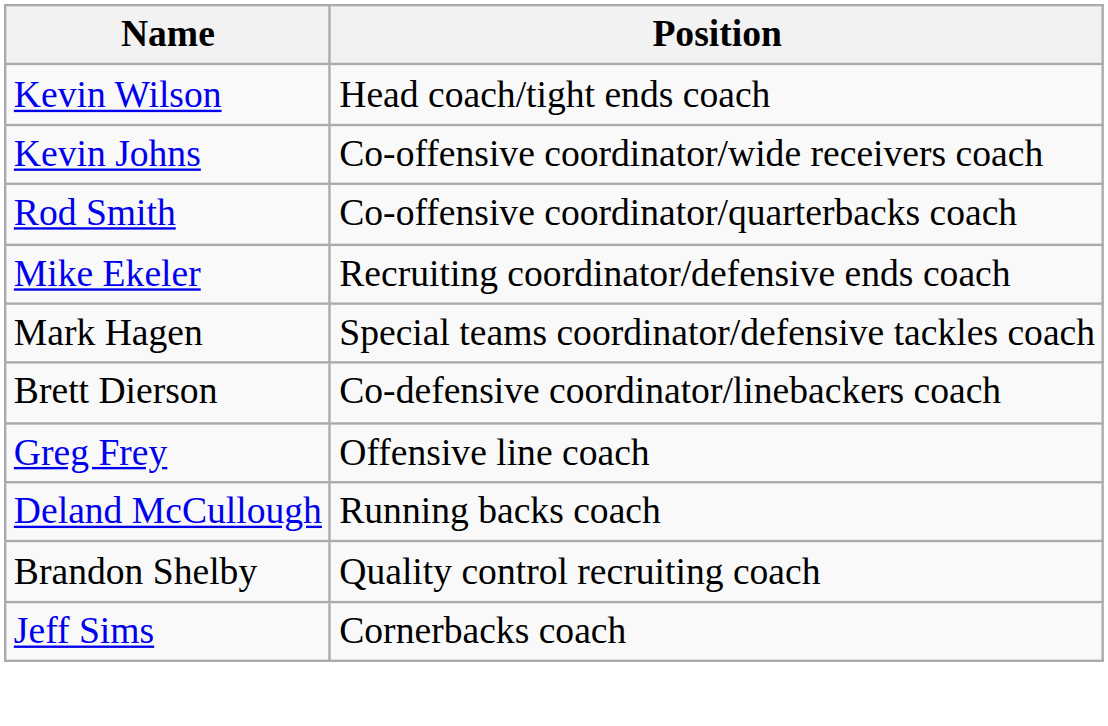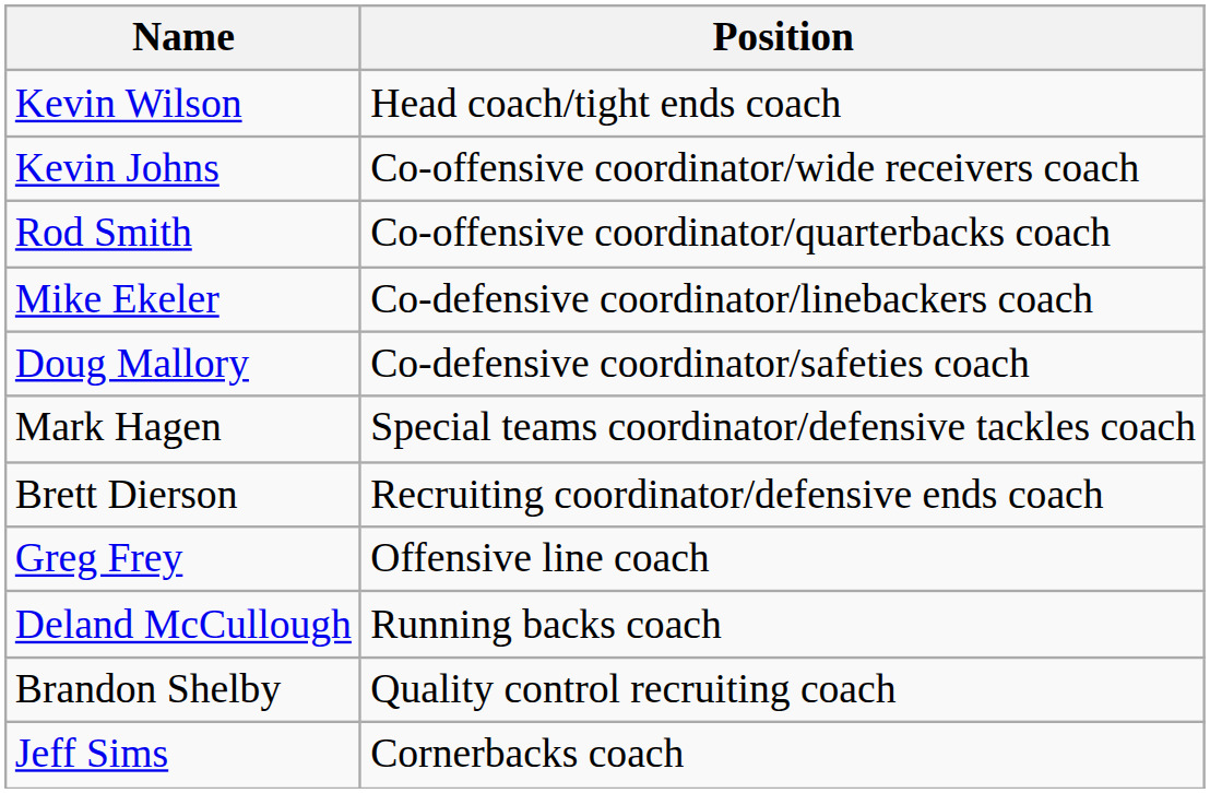Mike Ekeler | Position: Recruiting coordinator/defensive ends coach -> Co-defensive coordinator/linebackers coach
+ row: Doug Mallory | Co-defensive coordinator/safeties coach
Brett Dierson | Position: Co-defensive coordinator/linebackers coach -> Recruiting coordinator/defensive ends coach
